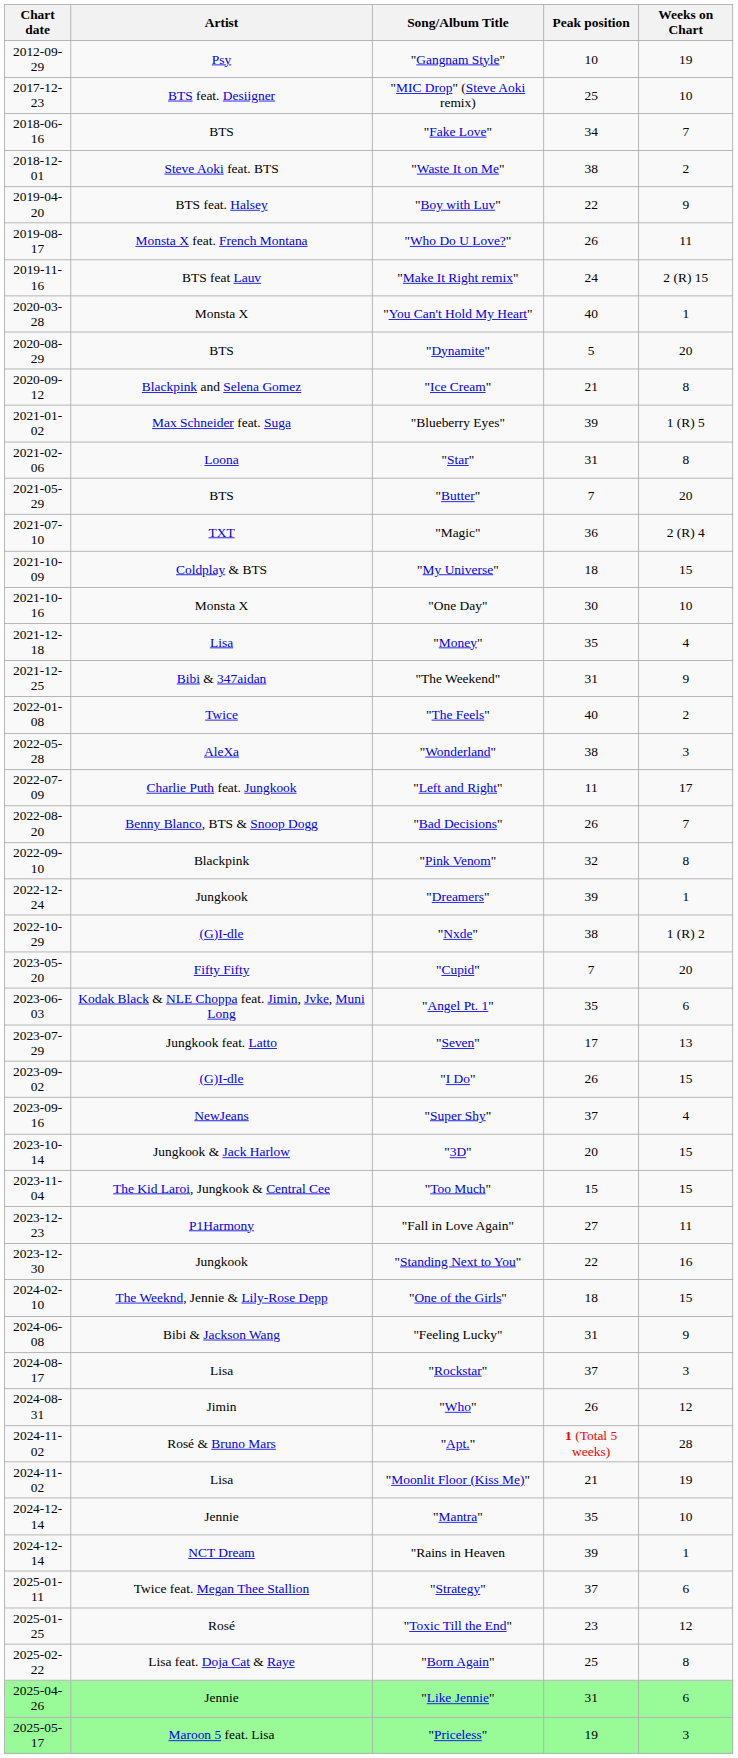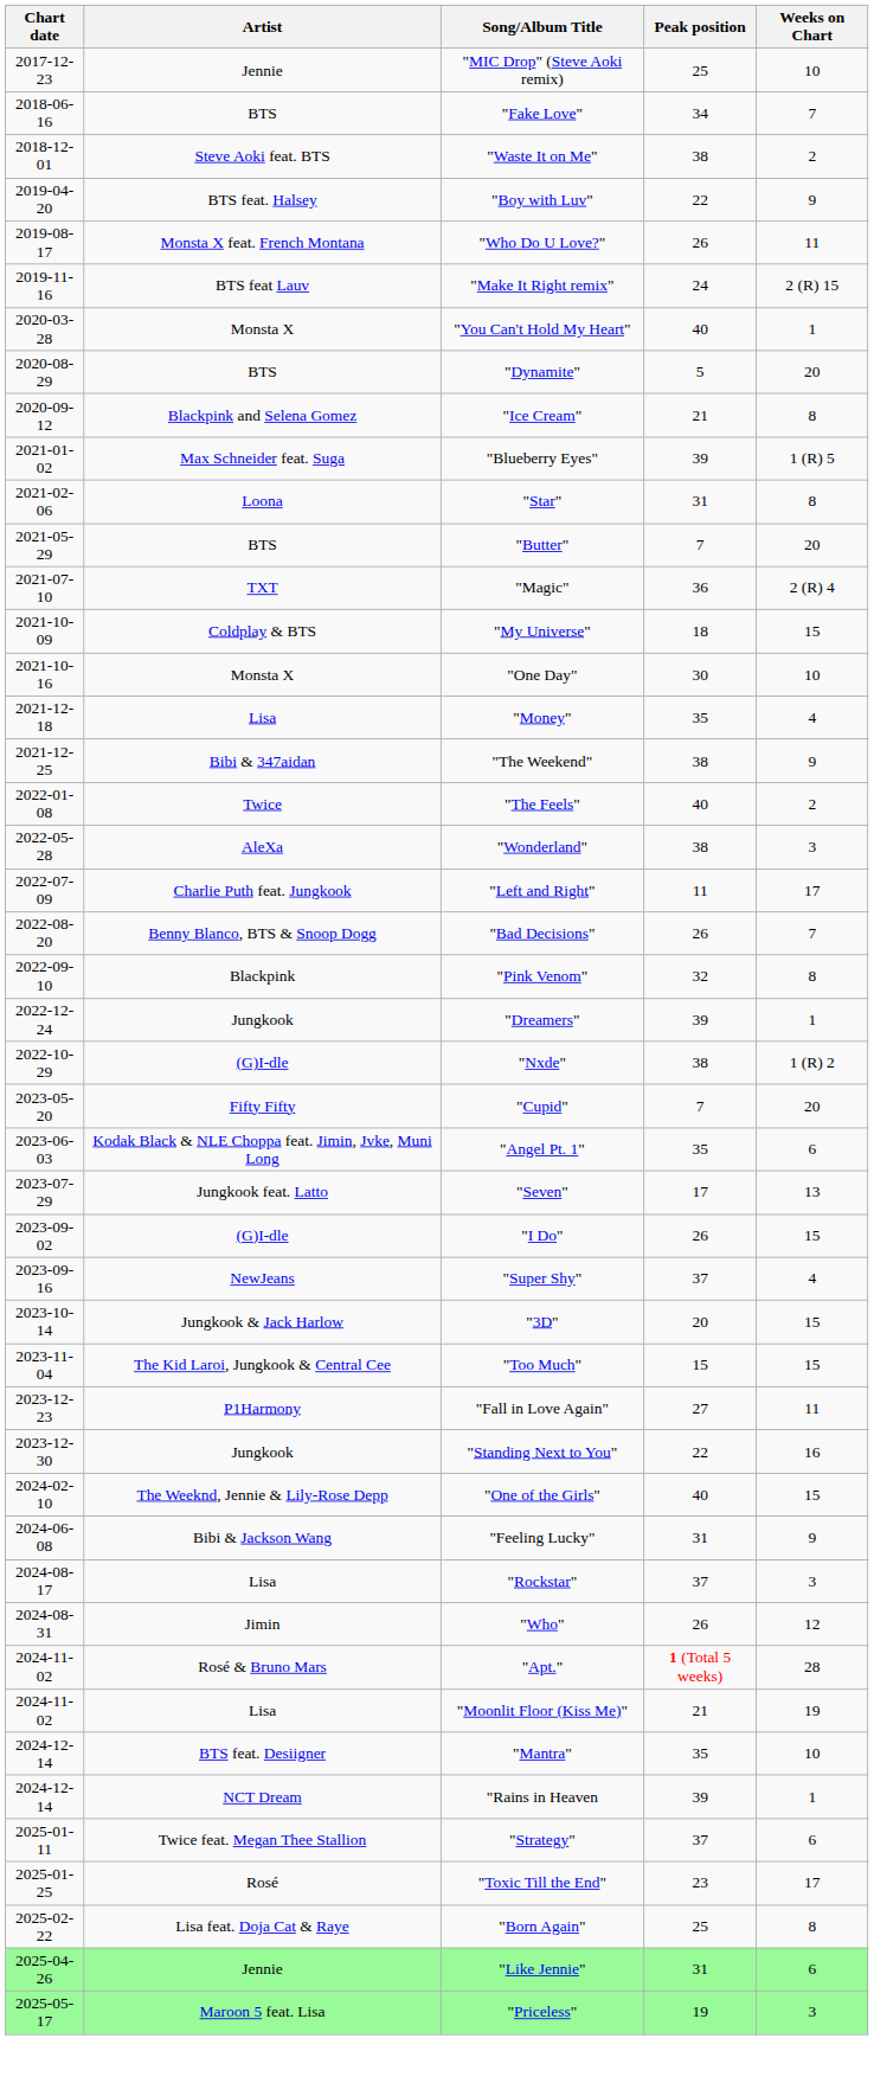- row: 2012-09-29 | Psy | "Gangnam Style" | 10 | 19
"MIC Drop" (Steve Aoki remix) | Artist: BTS feat. Desiigner -> Jennie
"The Weekend" | Peak position: 31 -> 38
"One of the Girls" | Peak position: 18 -> 40
"Mantra" | Artist: Jennie -> BTS feat. Desiigner
"Toxic Till the End" | Weeks on Chart: 12 -> 17
